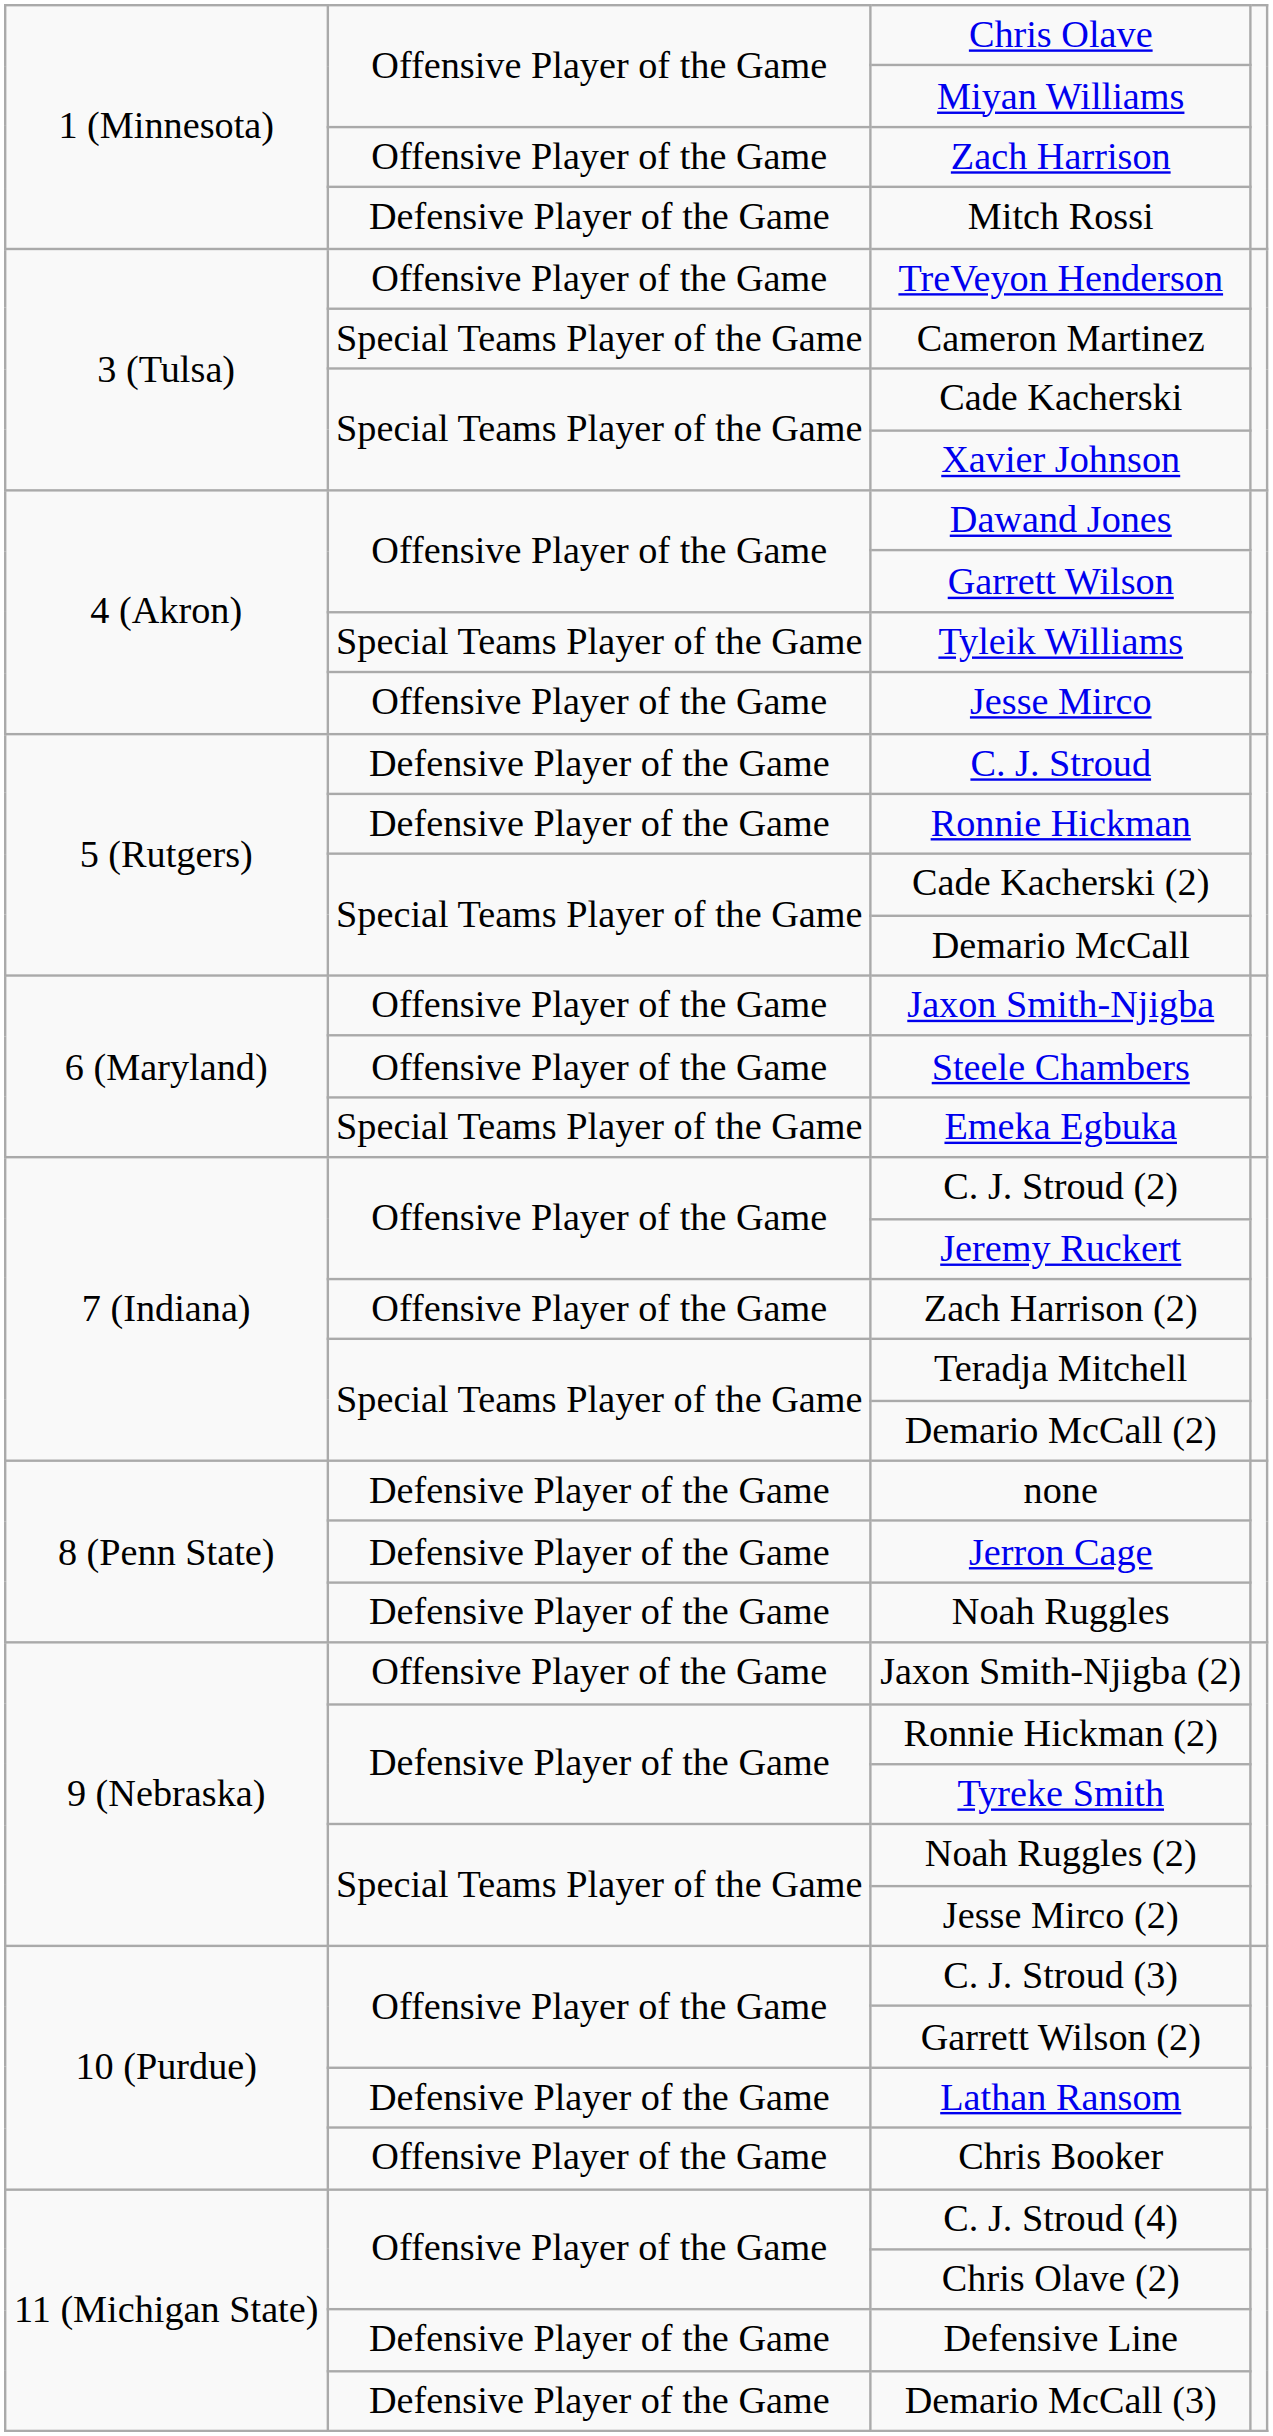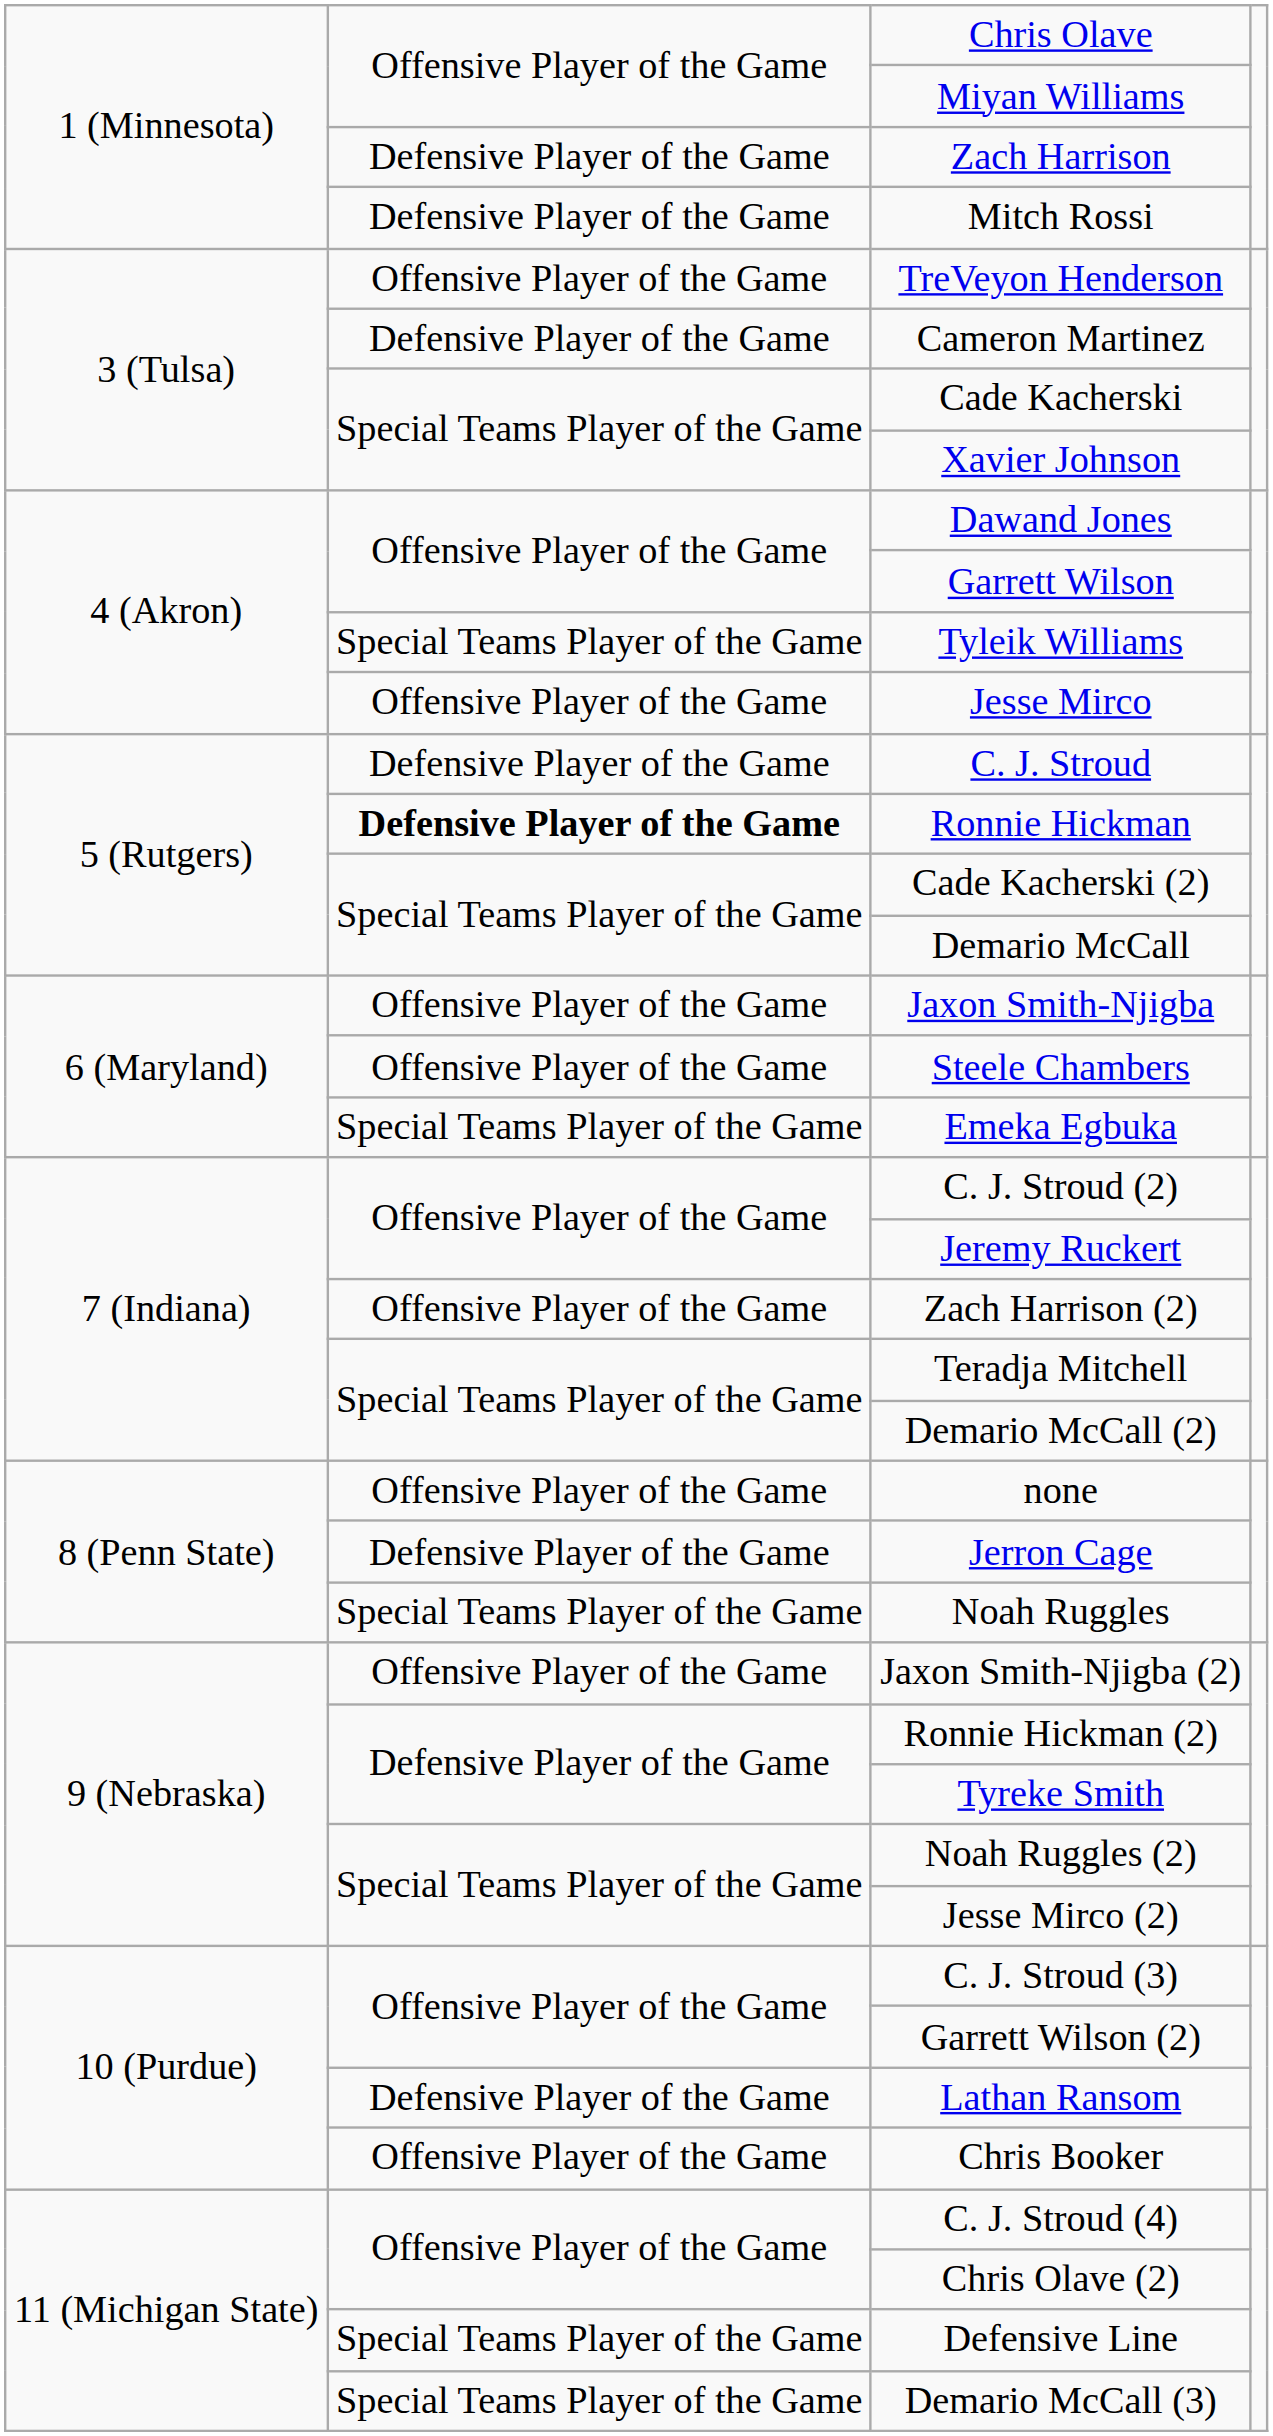Zach Harrison | column 2: Offensive Player of the Game -> Defensive Player of the Game
Cameron Martinez | column 2: Special Teams Player of the Game -> Defensive Player of the Game
Ronnie Hickman | column 2: normal -> bold
none | column 2: Defensive Player of the Game -> Offensive Player of the Game
Noah Ruggles | column 2: Defensive Player of the Game -> Special Teams Player of the Game
Defensive Line | column 2: Defensive Player of the Game -> Special Teams Player of the Game
Demario McCall (3) | column 2: Defensive Player of the Game -> Special Teams Player of the Game
